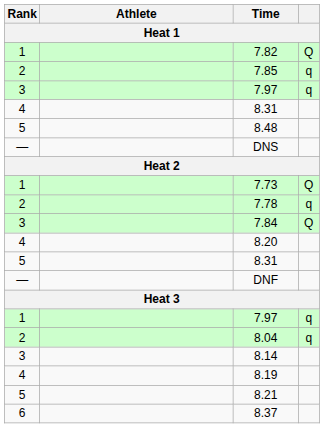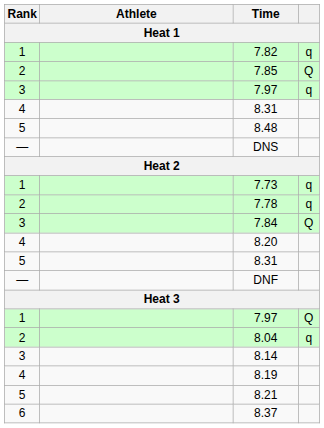7.82 | column 4: Q -> q
7.85 | column 4: q -> Q
7.73 | column 4: Q -> q
1 / 7.97 | column 4: q -> Q
